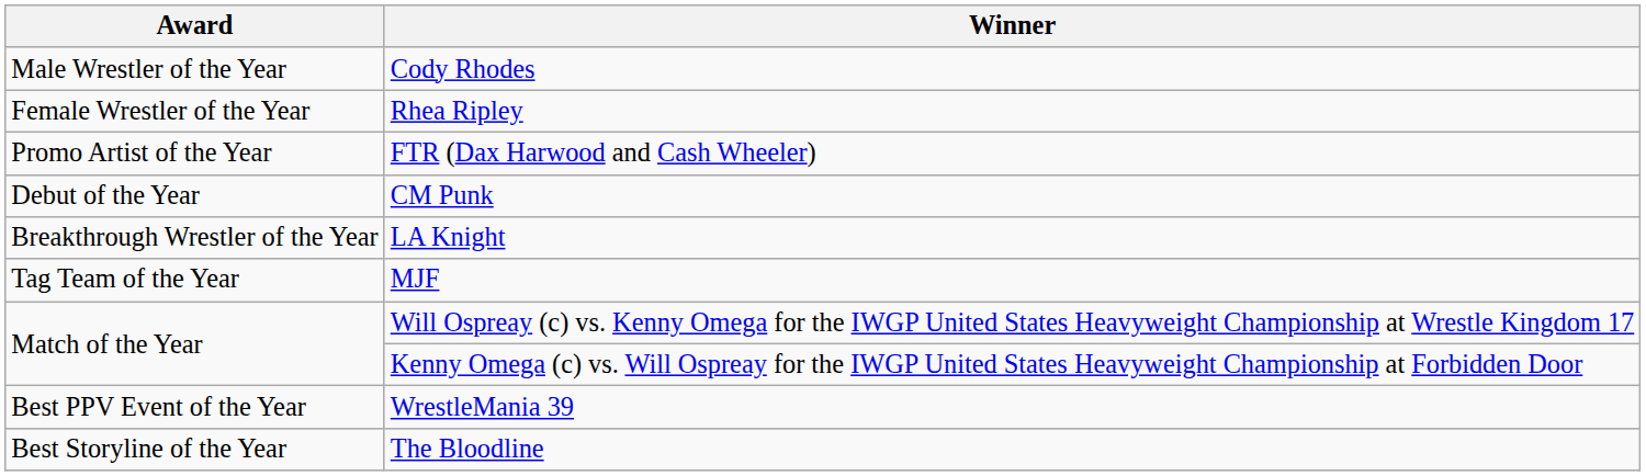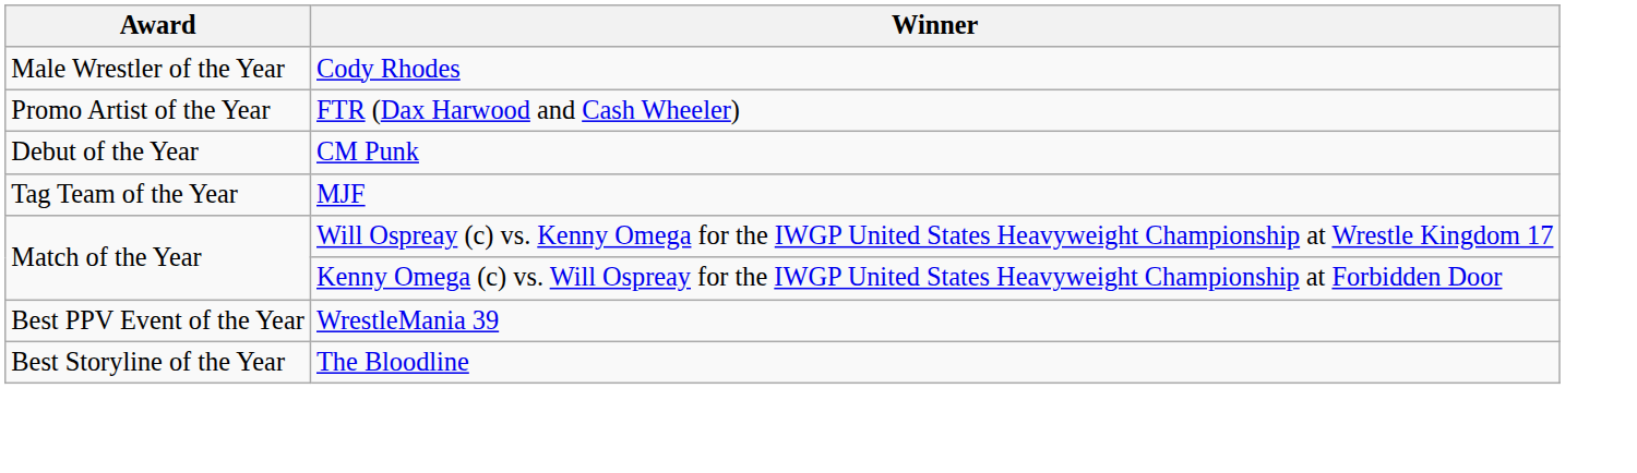- row: Female Wrestler of the Year | Rhea Ripley
- row: Breakthrough Wrestler of the Year | LA Knight
